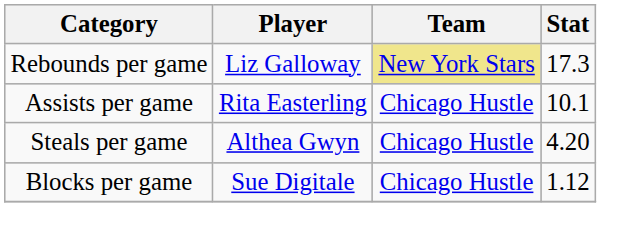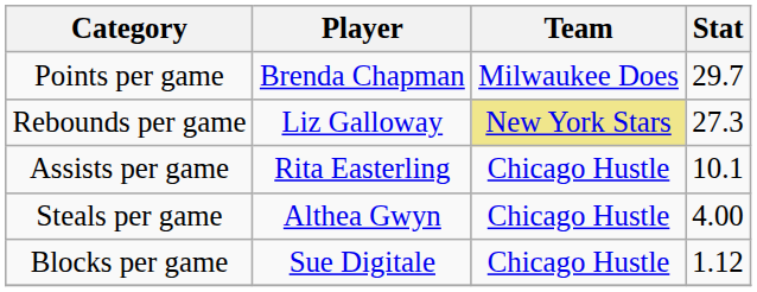+ row: Points per game | Brenda Chapman | Milwaukee Does | 29.7
Rebounds per game | Stat: 17.3 -> 27.3
Steals per game | Stat: 4.20 -> 4.00
